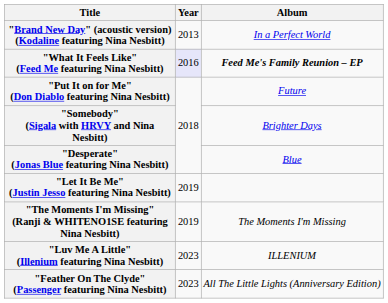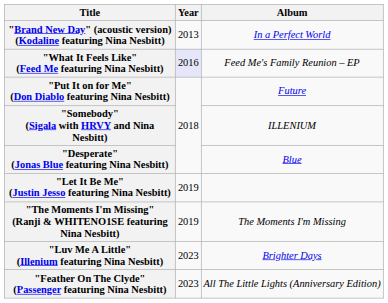"What It Feels Like" (Feed Me featuring Nina Nesbitt) | Album: bold -> normal
"Somebody" (Sigala with HRVY and Nina Nesbitt) | Album: Brighter Days -> ILLENIUM
"Luv Me A Little" (Illenium featuring Nina Nesbitt) | Album: ILLENIUM -> Brighter Days
